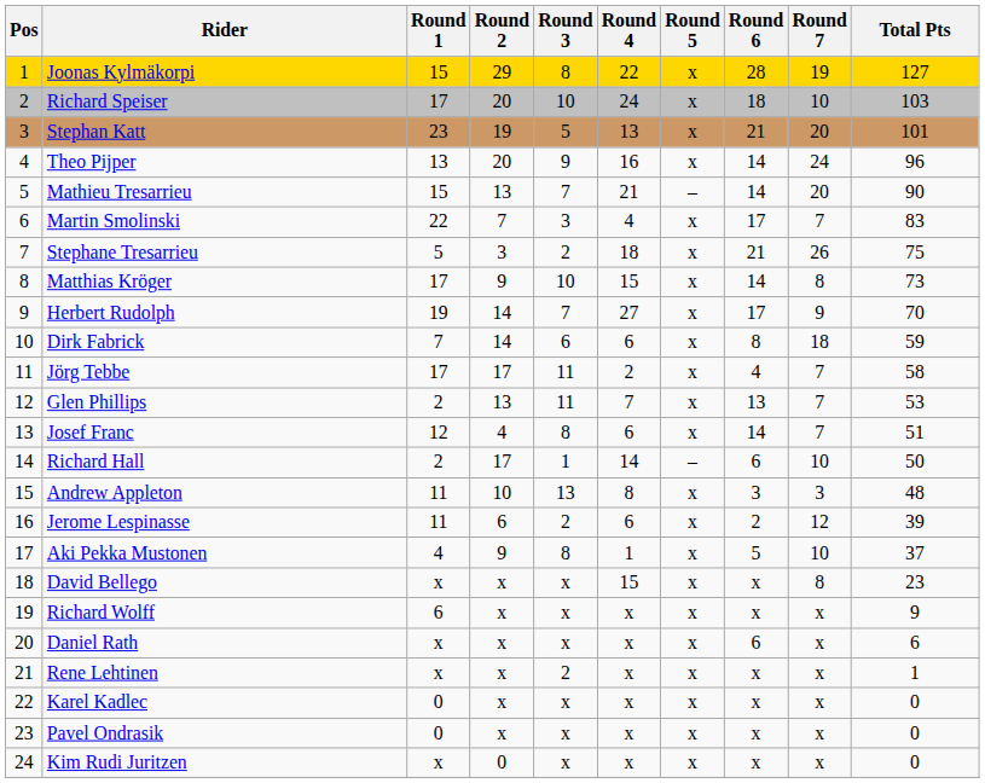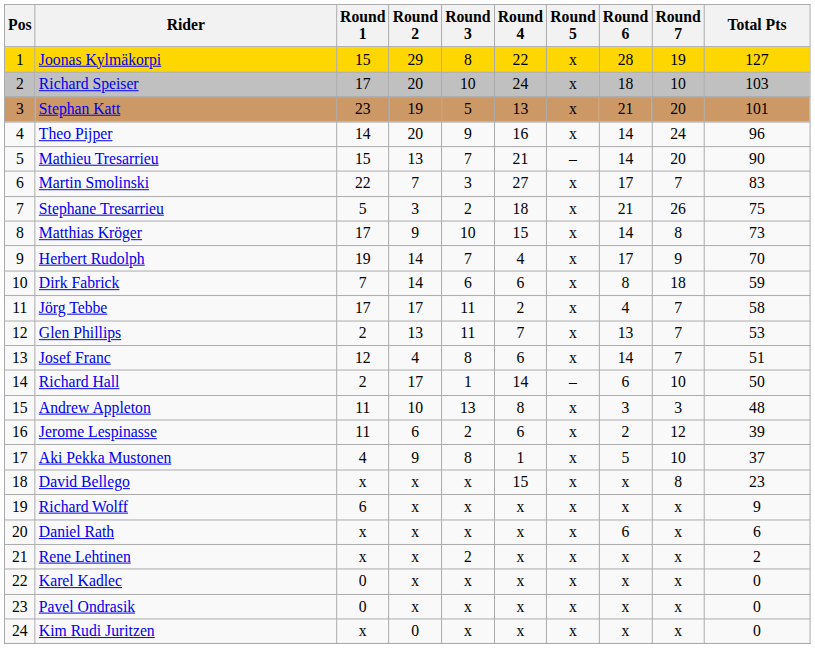Theo Pijper | Round 1: 13 -> 14
Martin Smolinski | Round 4: 4 -> 27
Herbert Rudolph | Round 4: 27 -> 4
Rene Lehtinen | Total Pts: 1 -> 2
